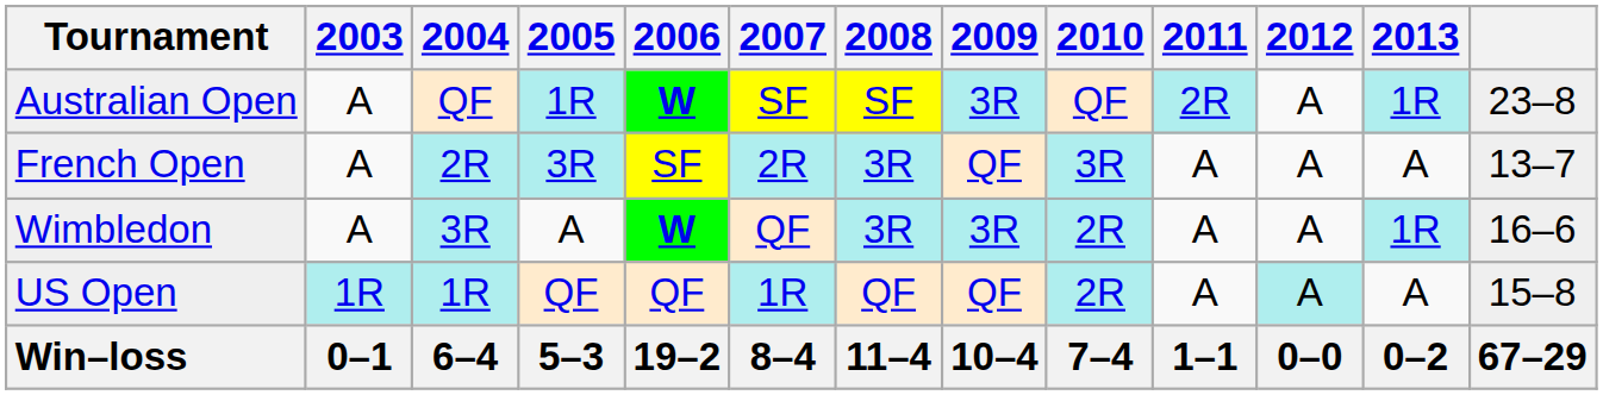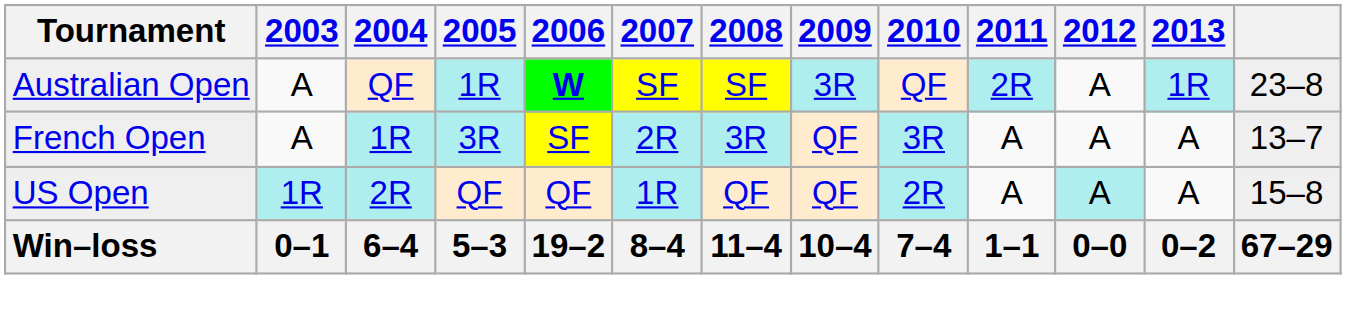French Open | 2004: 2R -> 1R
- row: Wimbledon | A | 3R | A | W | QF | 3R | 3R | 2R | A | A | 1R | 16–6
US Open | 2004: 1R -> 2R
